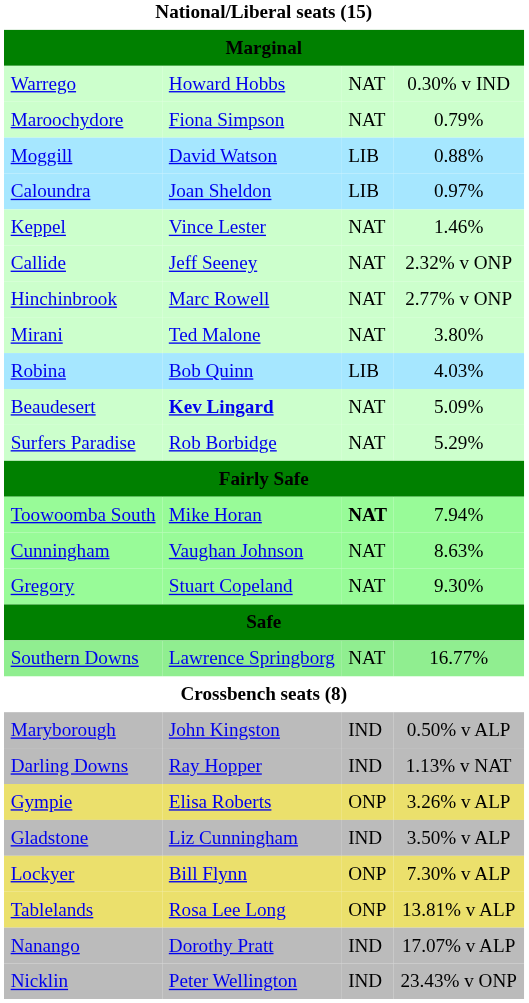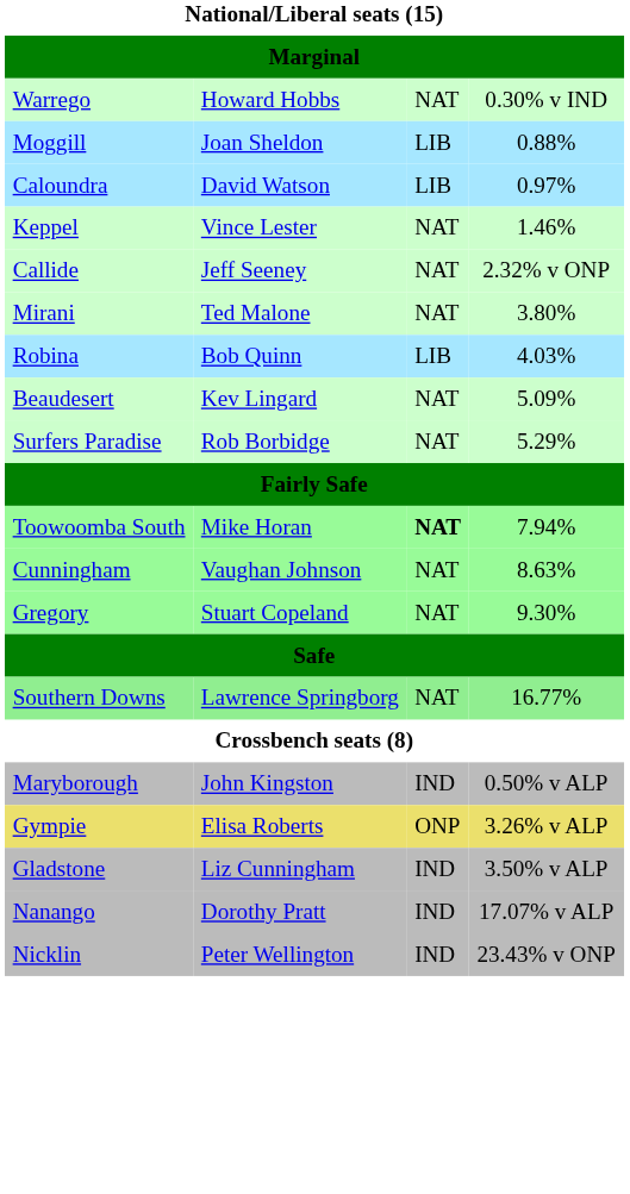- row: Maroochydore | Fiona Simpson | NAT | 0.79%
Moggill | column 2: David Watson -> Joan Sheldon
Caloundra | column 2: Joan Sheldon -> David Watson
- row: Hinchinbrook | Marc Rowell | NAT | 2.77% v ONP
Beaudesert | column 2: bold -> normal
- row: Darling Downs | Ray Hopper | IND | 1.13% v NAT
- row: Lockyer | Bill Flynn | ONP | 7.30% v ALP
- row: Tablelands | Rosa Lee Long | ONP | 13.81% v ALP
